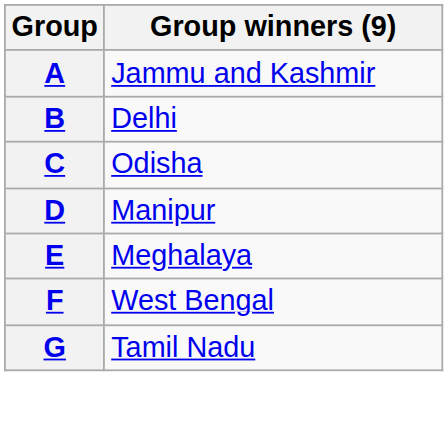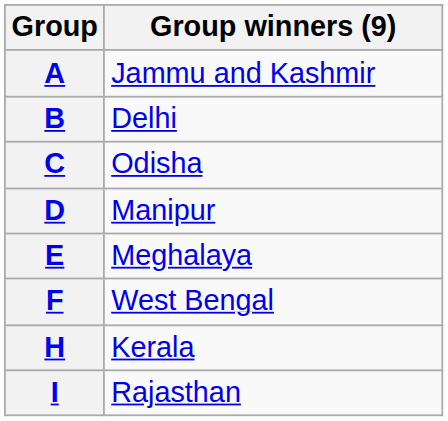- row: G | Tamil Nadu
+ row: H | Kerala
+ row: I | Rajasthan
